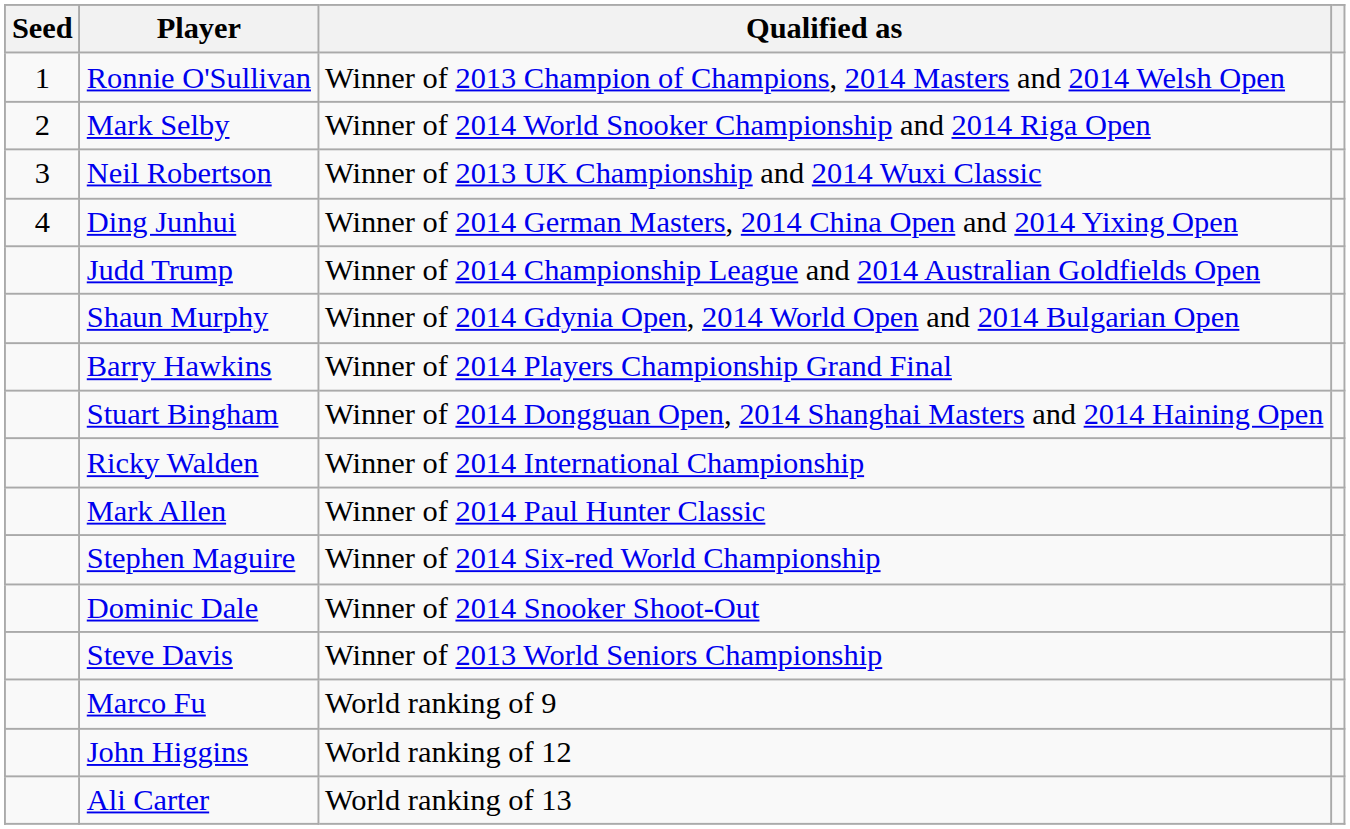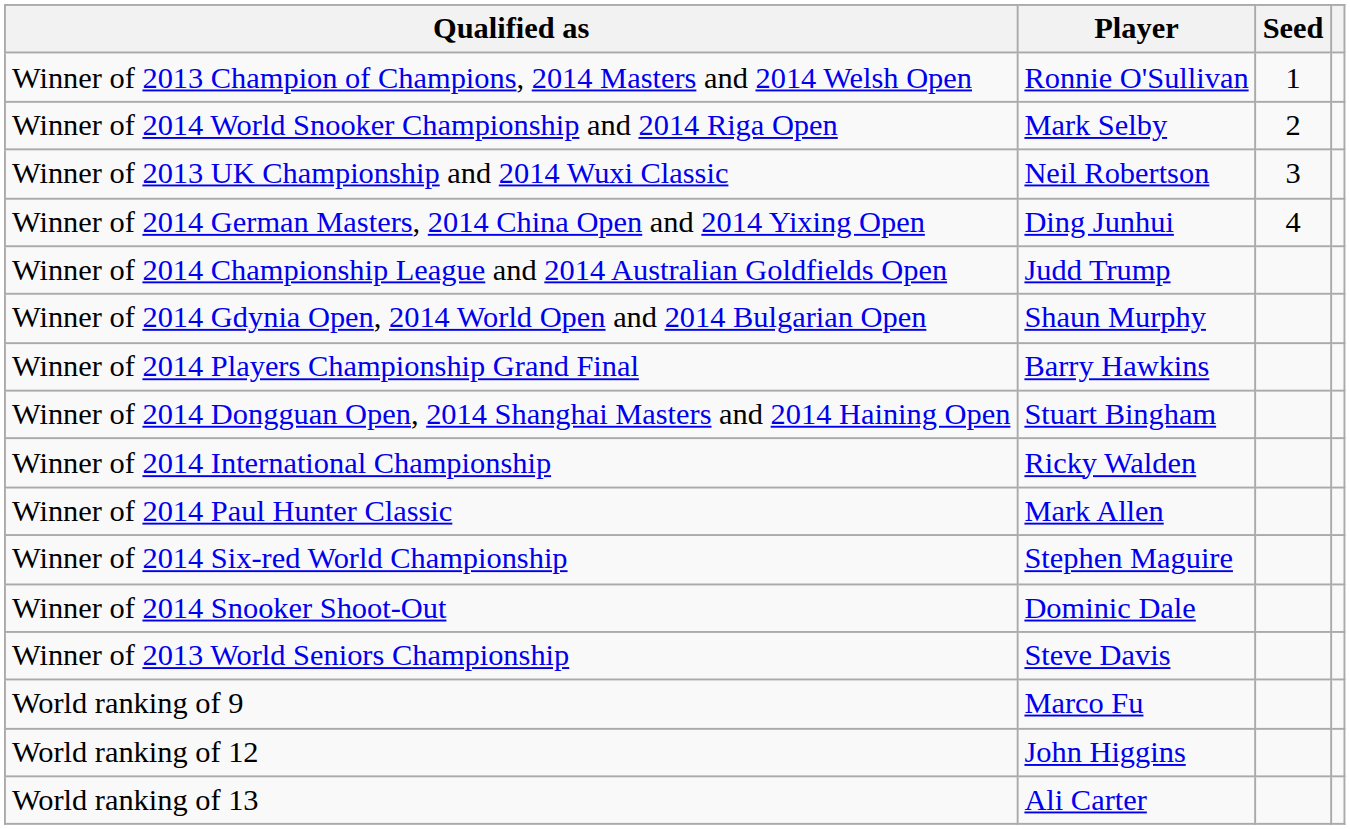columns swapped: Seed <-> Qualified as
